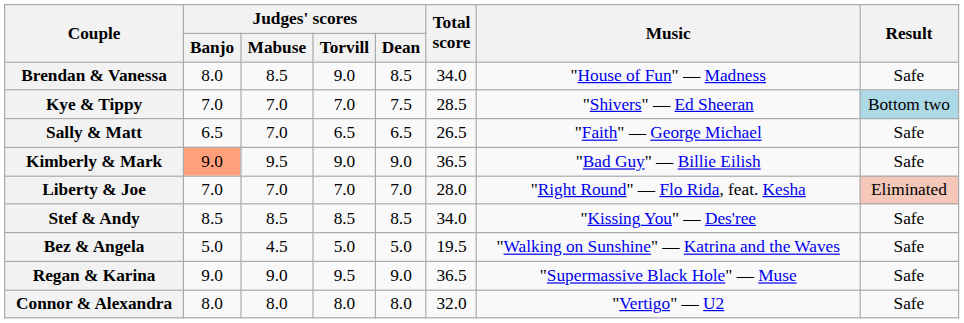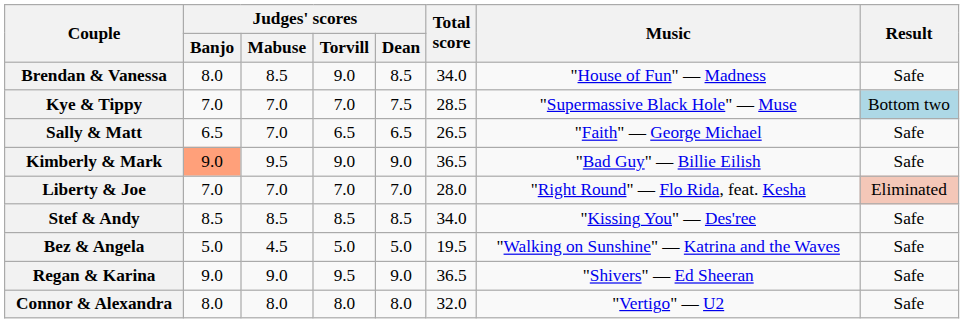Kye & Tippy | Music: "Shivers" — Ed Sheeran -> "Supermassive Black Hole" — Muse
Regan & Karina | Music: "Supermassive Black Hole" — Muse -> "Shivers" — Ed Sheeran
